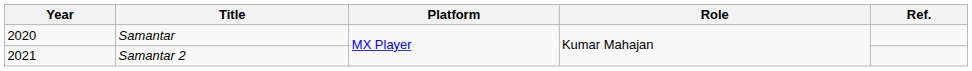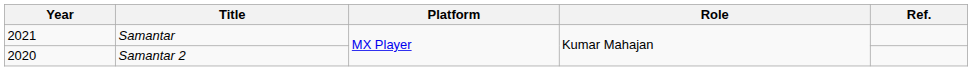Samantar | Year: 2020 -> 2021
Samantar 2 | Year: 2021 -> 2020
